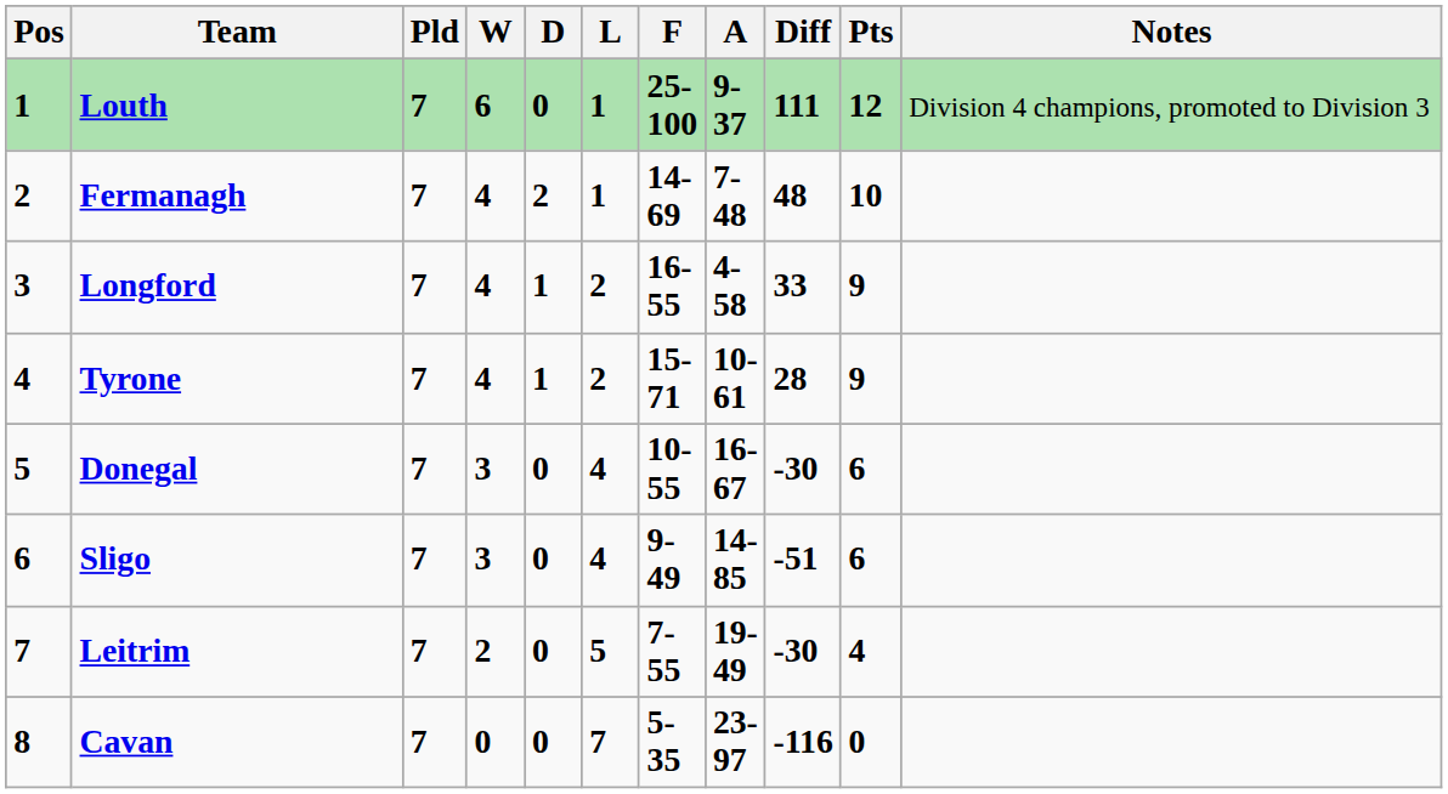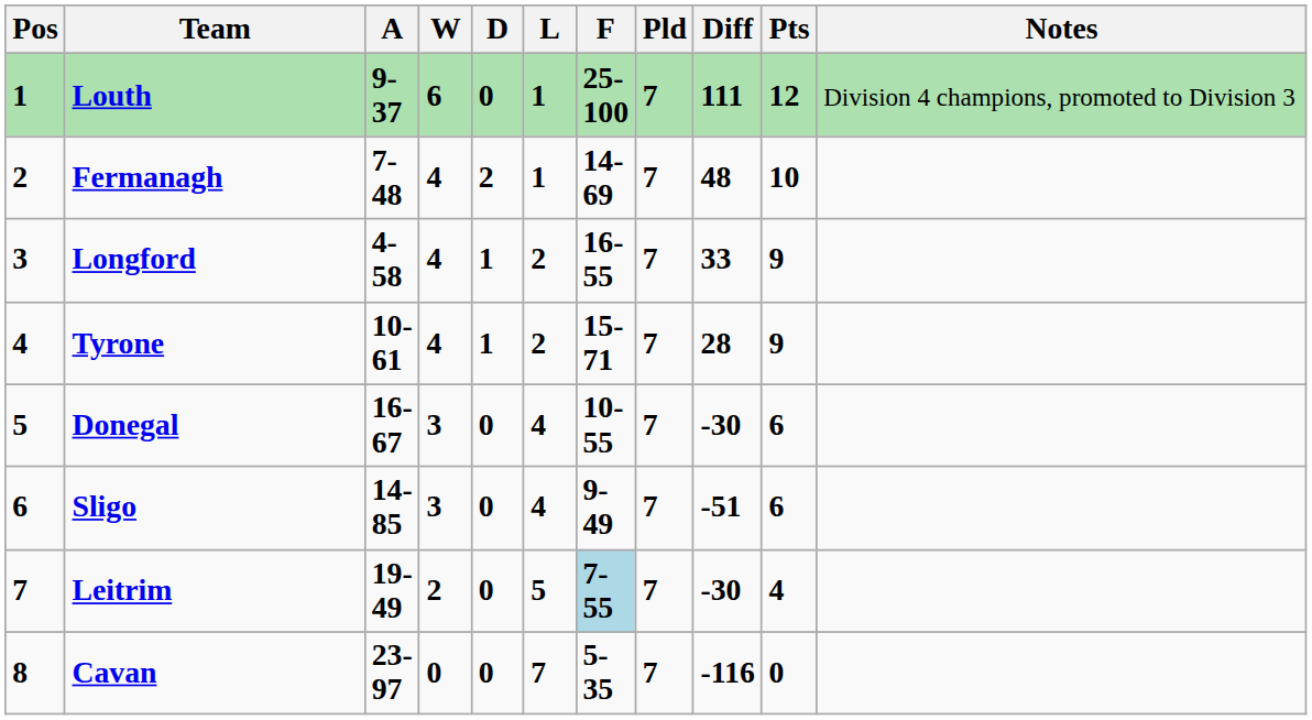columns swapped: Pld <-> A
Leitrim | F: no background -> lightblue background
